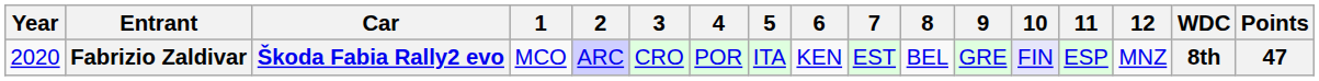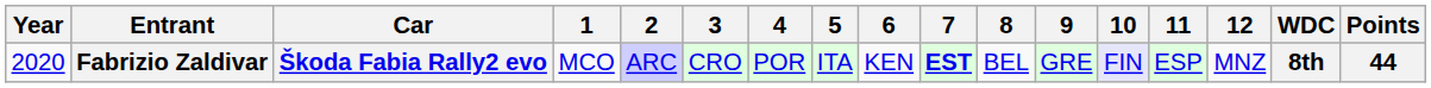Fabrizio Zaldivar | 7: normal -> bold
Fabrizio Zaldivar | Points: 47 -> 44
